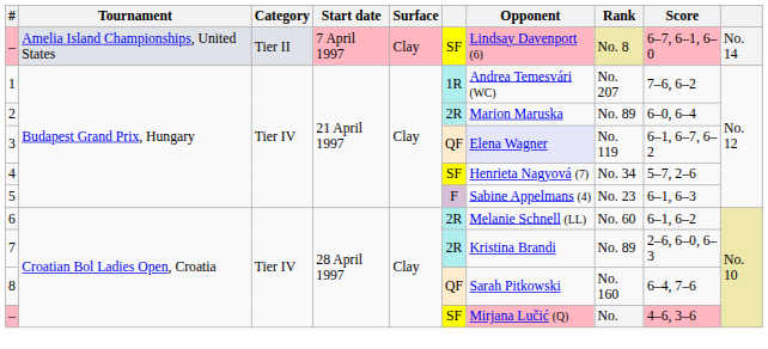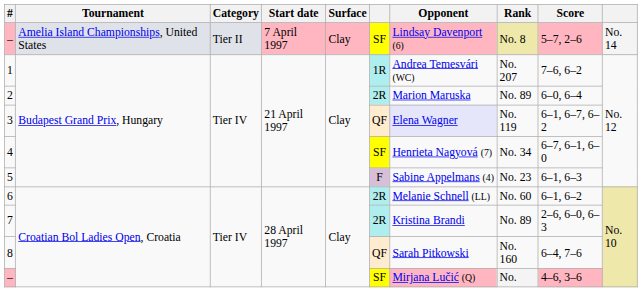– / Amelia Island Championships, United States | Score: 6–7, 6–1, 6–0 -> 5–7, 2–6
4 | Score: 5–7, 2–6 -> 6–7, 6–1, 6–0
